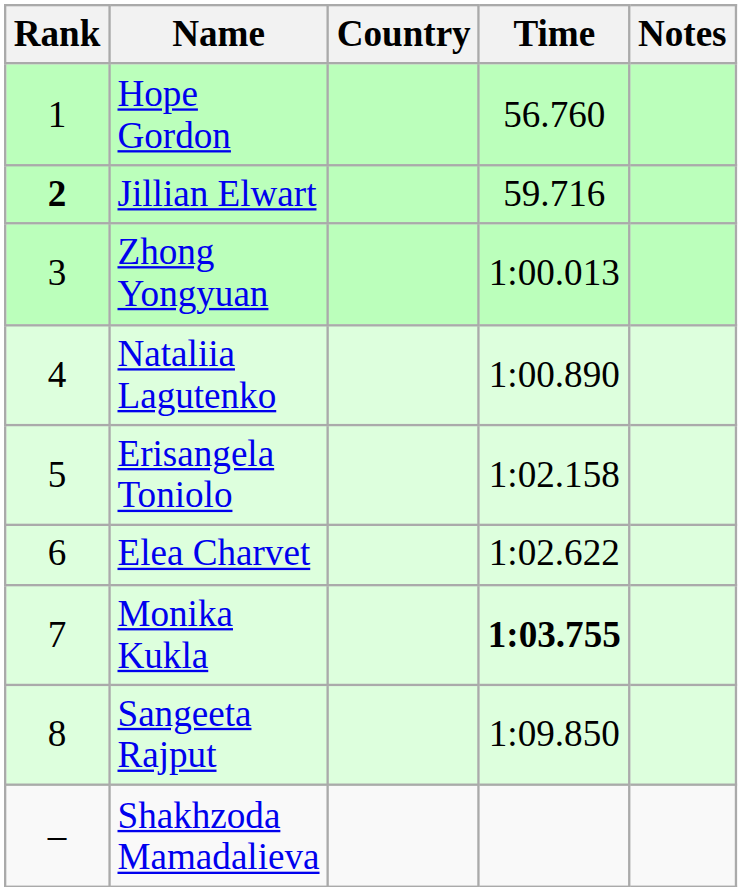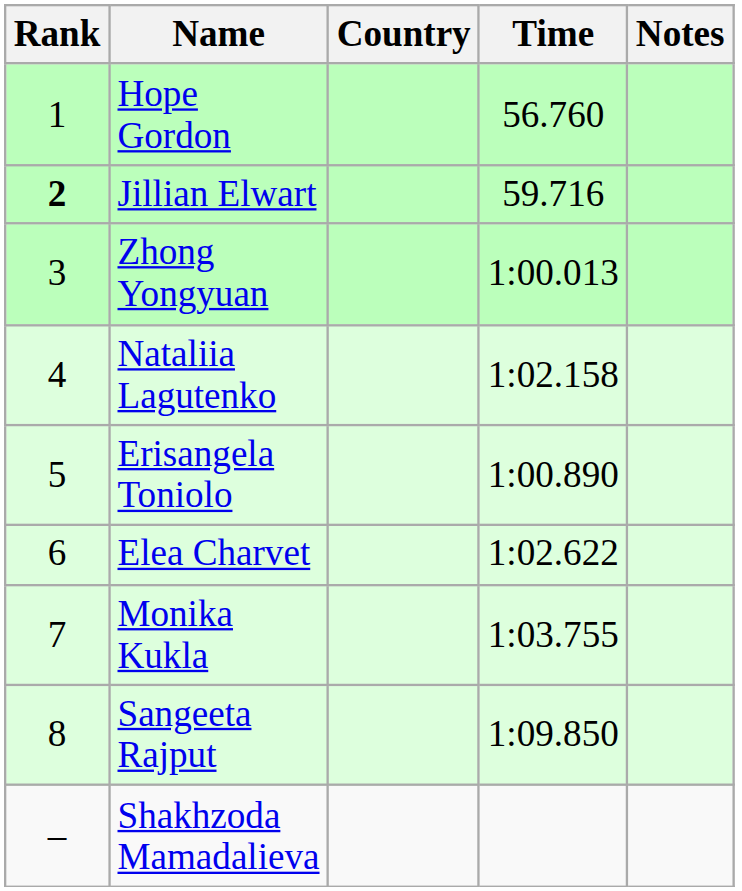Nataliia Lagutenko | Time: 1:00.890 -> 1:02.158
Erisangela Toniolo | Time: 1:02.158 -> 1:00.890
Monika Kukla | Time: bold -> normal
